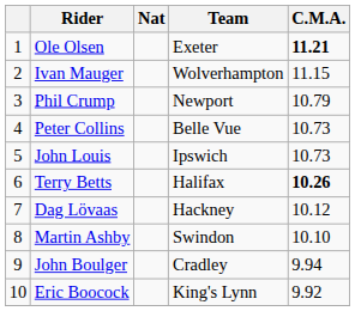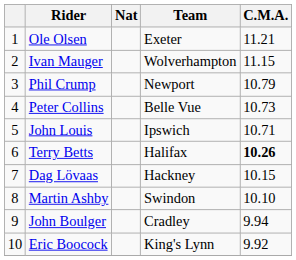Ole Olsen | C.M.A.: bold -> normal
John Louis | C.M.A.: 10.73 -> 10.71
Dag Lövaas | C.M.A.: 10.12 -> 10.15
